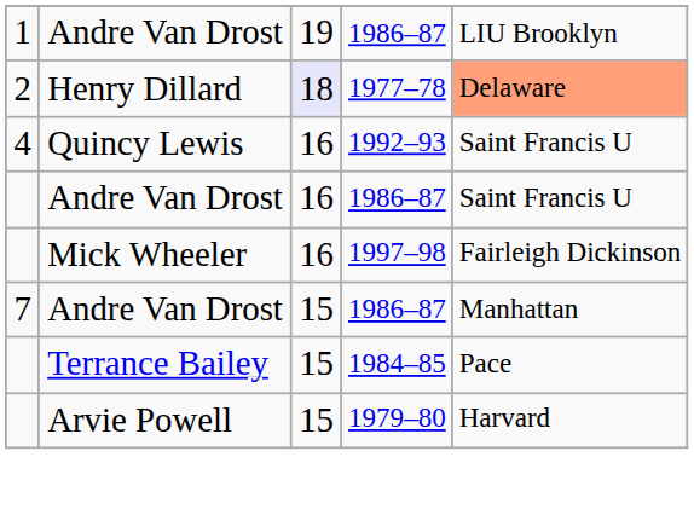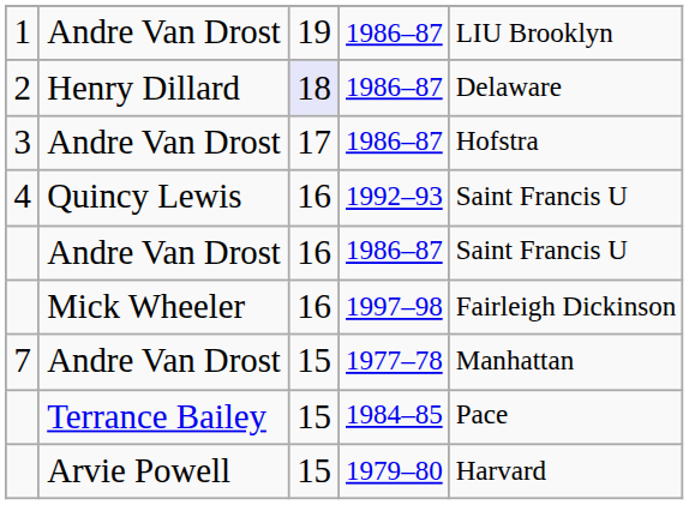2 | column 4: 1977–78 -> 1986–87
2 | column 5: lightsalmon background -> no background
+ row: 3 | Andre Van Drost | 17 | 1986–87 | Hofstra
7 | column 4: 1986–87 -> 1977–78
